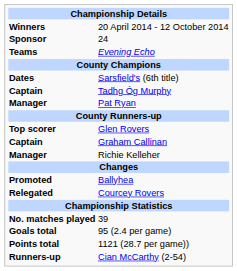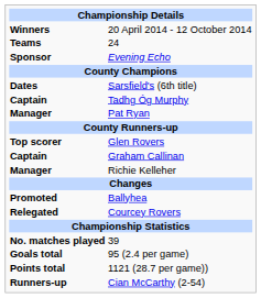24 | column 1: Sponsor -> Teams
Evening Echo | column 1: Teams -> Sponsor
